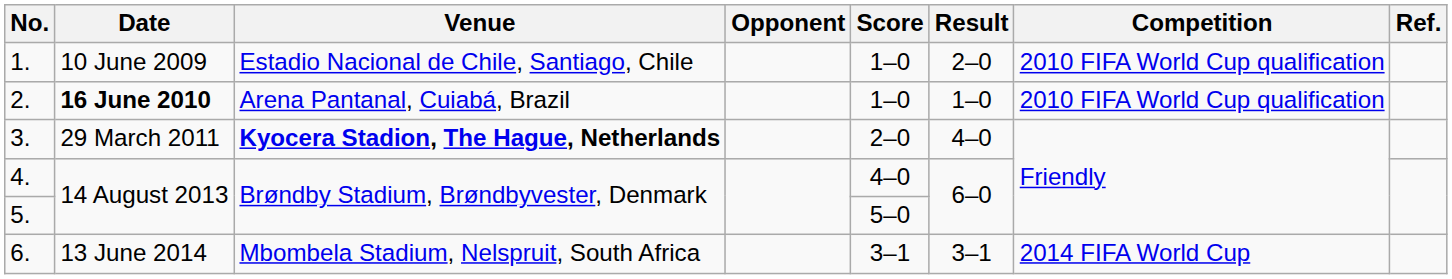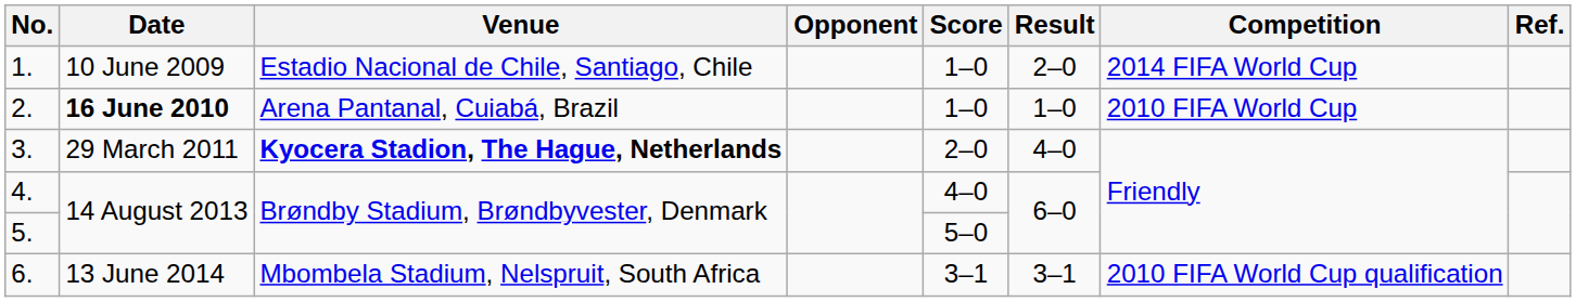1. | Competition: 2010 FIFA World Cup qualification -> 2014 FIFA World Cup
2. | Competition: 2010 FIFA World Cup qualification -> 2010 FIFA World Cup
6. | Competition: 2014 FIFA World Cup -> 2010 FIFA World Cup qualification
